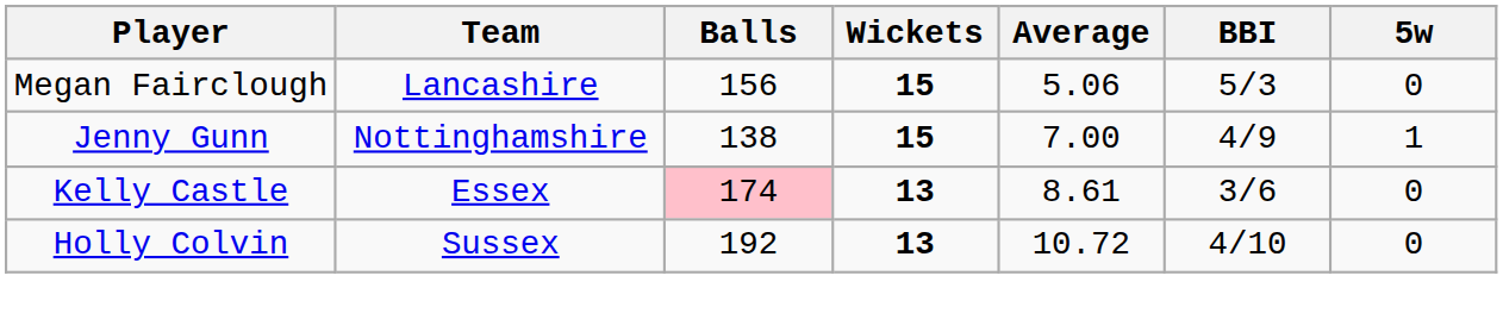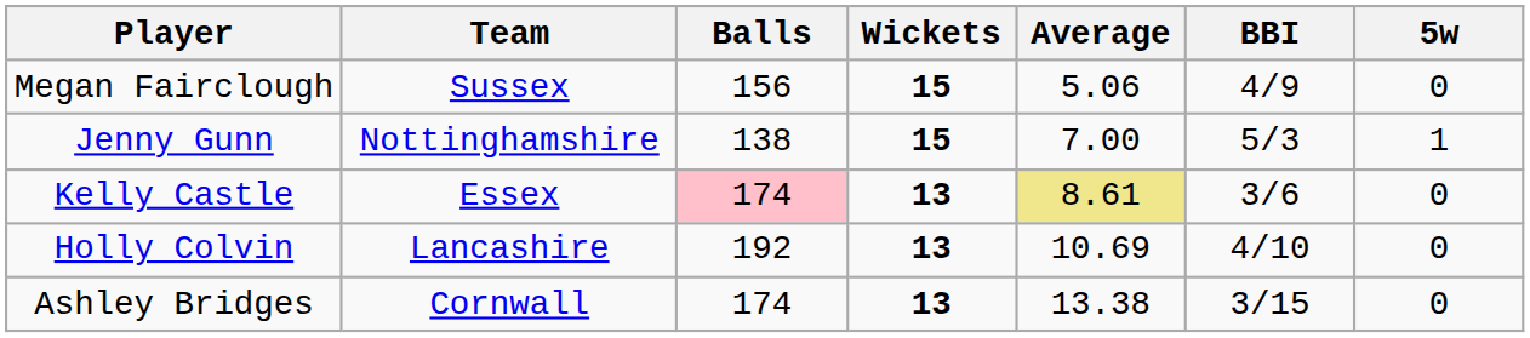Megan Fairclough | Team: Lancashire -> Sussex
Megan Fairclough | BBI: 5/3 -> 4/9
Jenny Gunn | BBI: 4/9 -> 5/3
Kelly Castle | Average: no background -> khaki background
Holly Colvin | Team: Sussex -> Lancashire
Holly Colvin | Average: 10.72 -> 10.69
+ row: Ashley Bridges | Cornwall | 174 | 13 | 13.38 | 3/15 | 0
